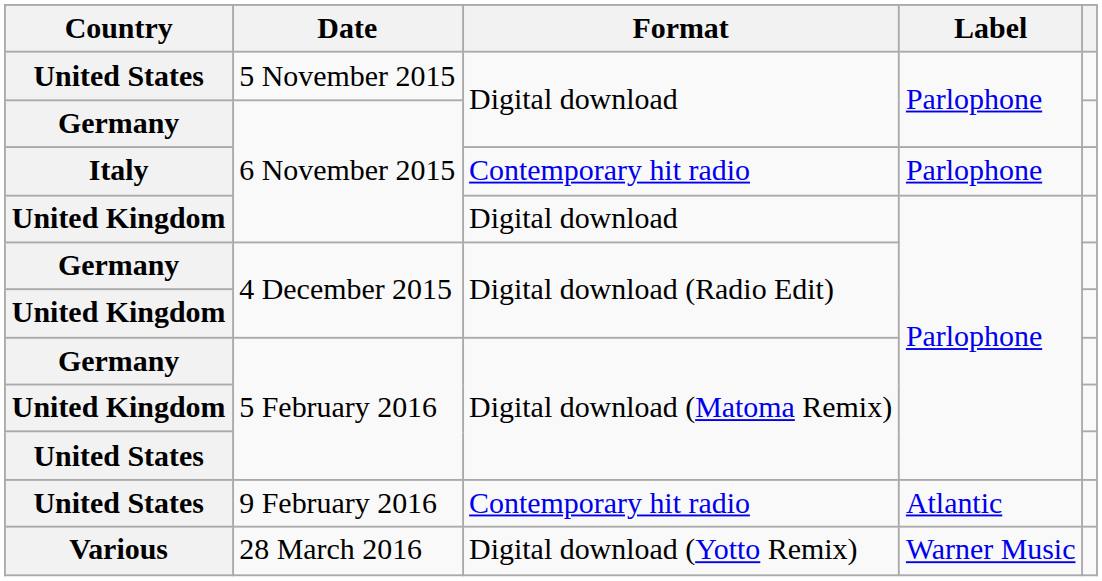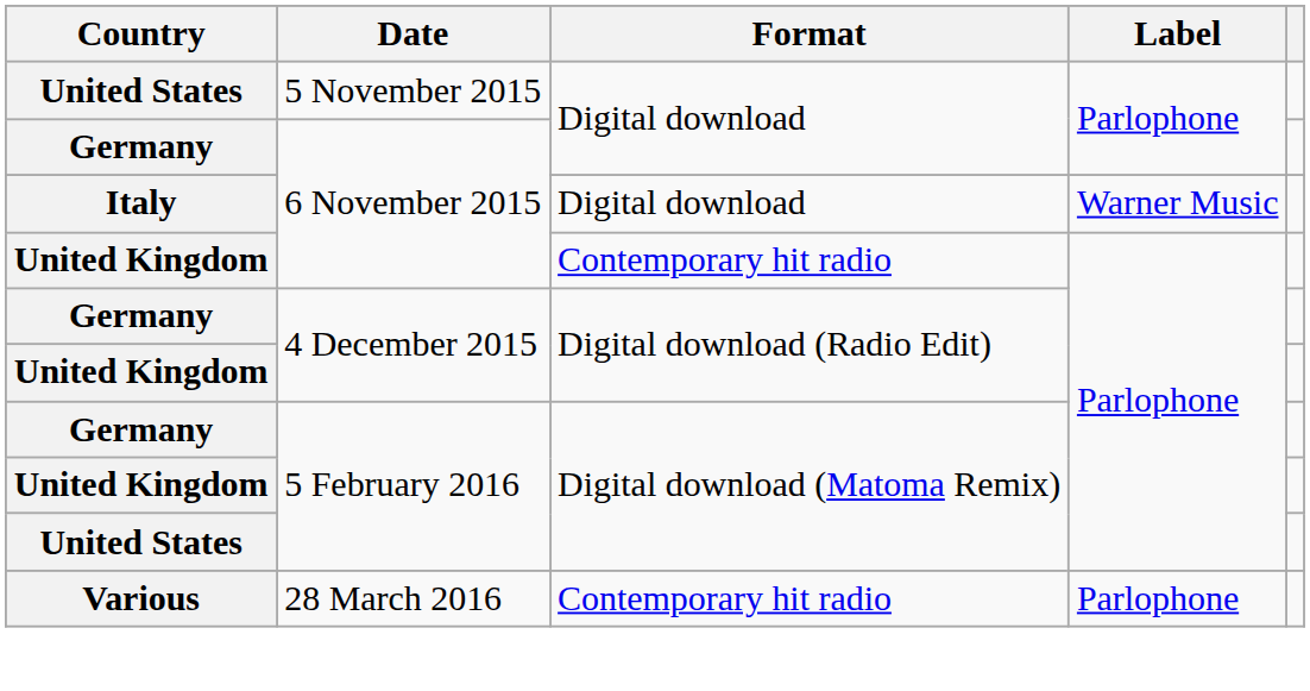Italy / 6 November 2015 | Format: Contemporary hit radio -> Digital download
Italy / 6 November 2015 | Label: Parlophone -> Warner Music
United Kingdom / 6 November 2015 | Format: Digital download -> Contemporary hit radio
- row: United States | 9 February 2016 | Contemporary hit radio | Atlantic
28 March 2016 | Format: Digital download (Yotto Remix) -> Contemporary hit radio
28 March 2016 | Label: Warner Music -> Parlophone
